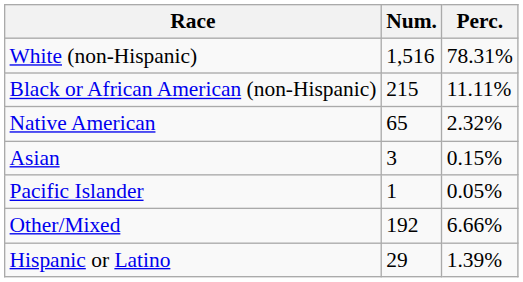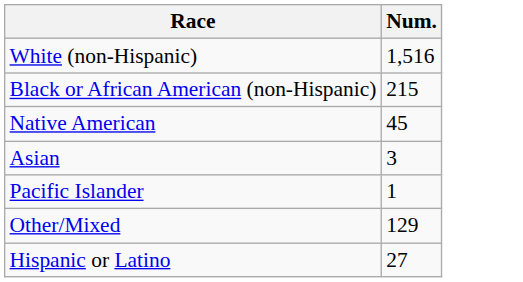- column: Perc. | 78.31% | 11.11% | 2.32% | 0.15% | 0.05% | 6.66% | 1.39%
Native American | Num.: 65 -> 45
Other/Mixed | Num.: 192 -> 129
Hispanic or Latino | Num.: 29 -> 27
